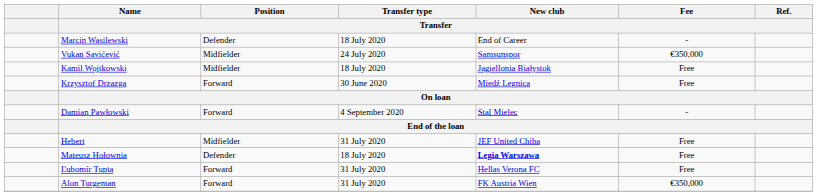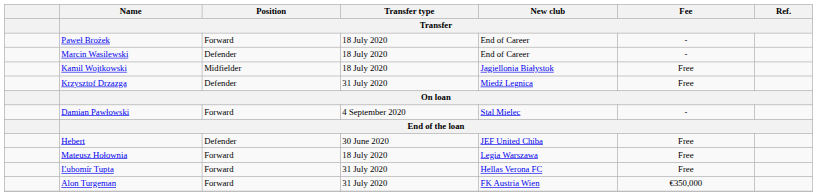+ row: Paweł Brożek | Forward | 18 July 2020 | End of Career | -
- row: Vukan Savićević | Midfielder | 24 July 2020 | Samsunspor | €350,000
Krzysztof Drzazga | Position / Transfer: Forward -> Defender
Krzysztof Drzazga | Transfer type / Transfer: 30 June 2020 -> 31 July 2020
Hebert | Position / Transfer: Midfielder -> Defender
Hebert | Transfer type / Transfer: 31 July 2020 -> 30 June 2020
Mateusz Hołownia | Position / Transfer: Defender -> Forward
Mateusz Hołownia | New club / Transfer: bold -> normal
